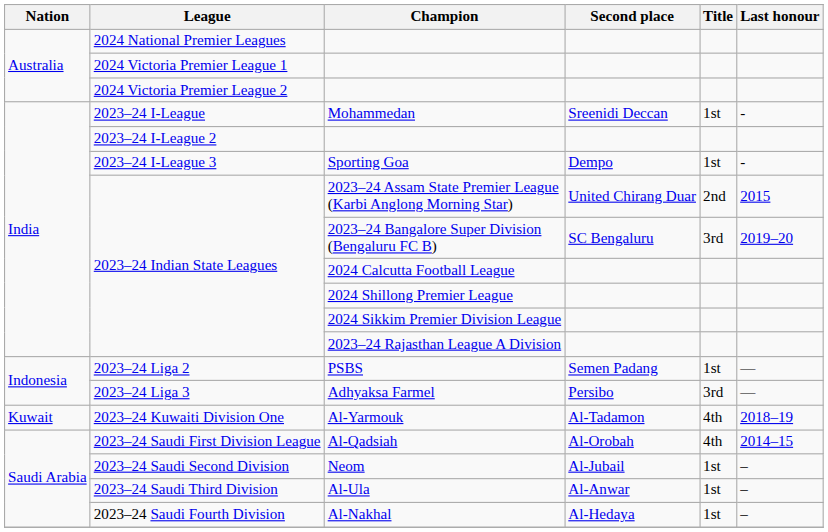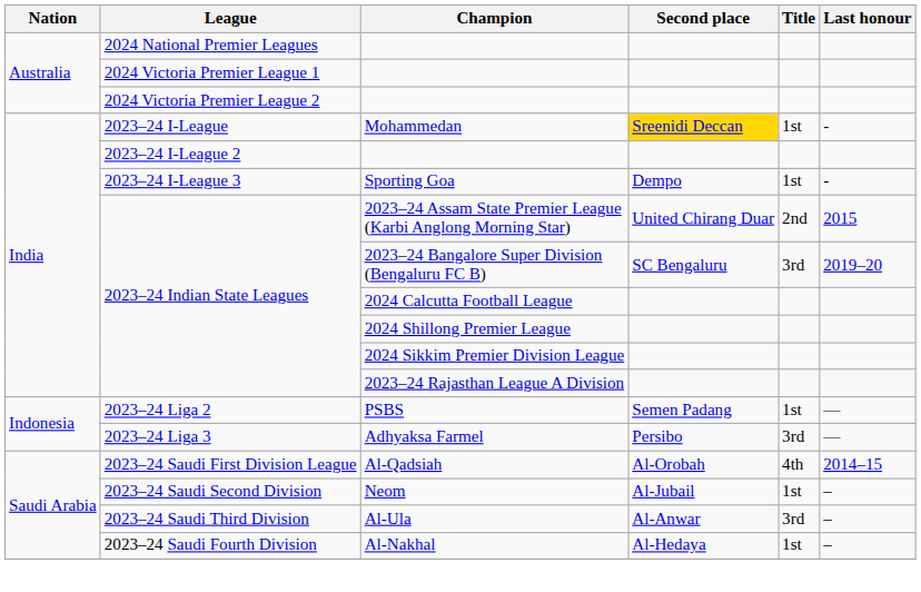Mohammedan | Second place: no background -> gold background
- row: Kuwait | 2023–24 Kuwaiti Division One | Al-Yarmouk | Al-Tadamon | 4th | 2018–19
Al-Ula | Title: 1st -> 3rd
